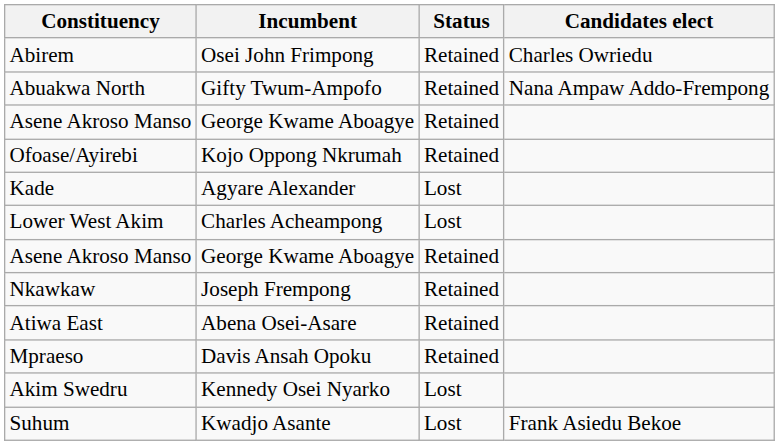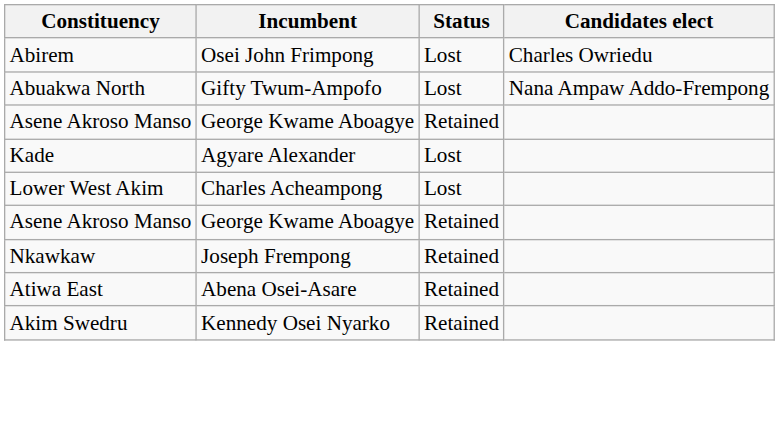Abirem | Status: Retained -> Lost
Abuakwa North | Status: Retained -> Lost
- row: Ofoase/Ayirebi | Kojo Oppong Nkrumah | Retained
- row: Mpraeso | Davis Ansah Opoku | Retained
Akim Swedru | Status: Lost -> Retained
- row: Suhum | Kwadjo Asante | Lost | Frank Asiedu Bekoe
